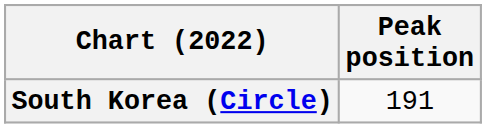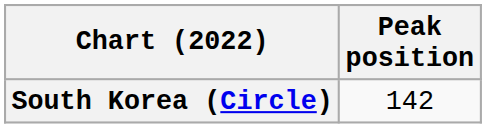South Korea (Circle) | Peak position: 191 -> 142
